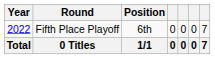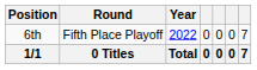columns swapped: Year <-> Position
